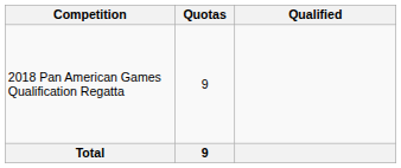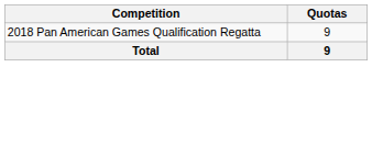- column: Qualified
